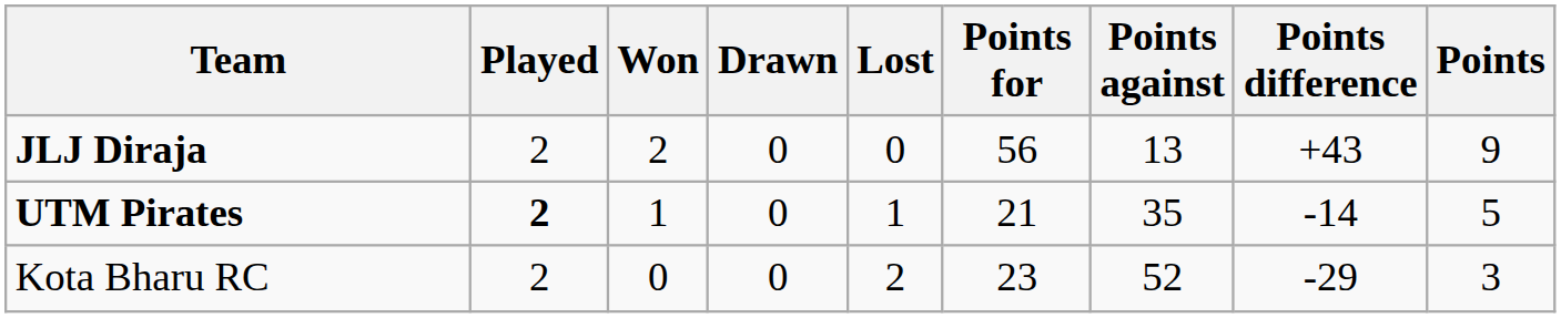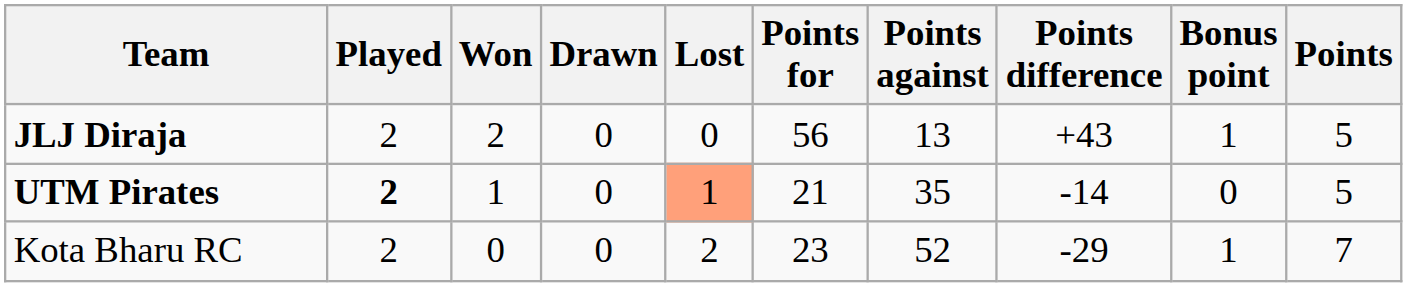+ column: Bonus point | 1 | 0 | 1
JLJ Diraja | Points: 9 -> 5
UTM Pirates | Lost: no background -> lightsalmon background
Kota Bharu RC | Points: 3 -> 7
